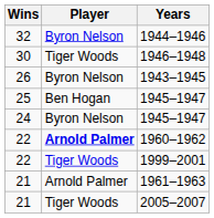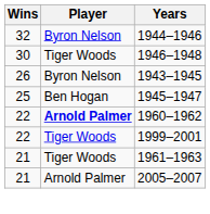- row: 24 | Byron Nelson | 1945–1947
1961–1963 | Player: Arnold Palmer -> Tiger Woods
2005–2007 | Player: Tiger Woods -> Arnold Palmer
